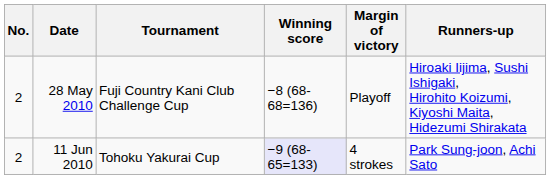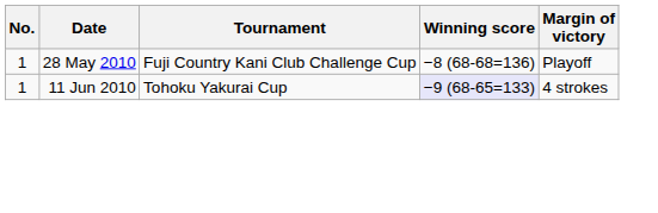- column: Runners-up | Hiroaki Iijima, Sushi Ishigaki, Hirohito Koizumi, Kiyoshi Maita, Hidezumi Shirakata | Park Sung-joon, Achi Sato
28 May 2010 | No.: 2 -> 1
11 Jun 2010 | No.: 2 -> 1
